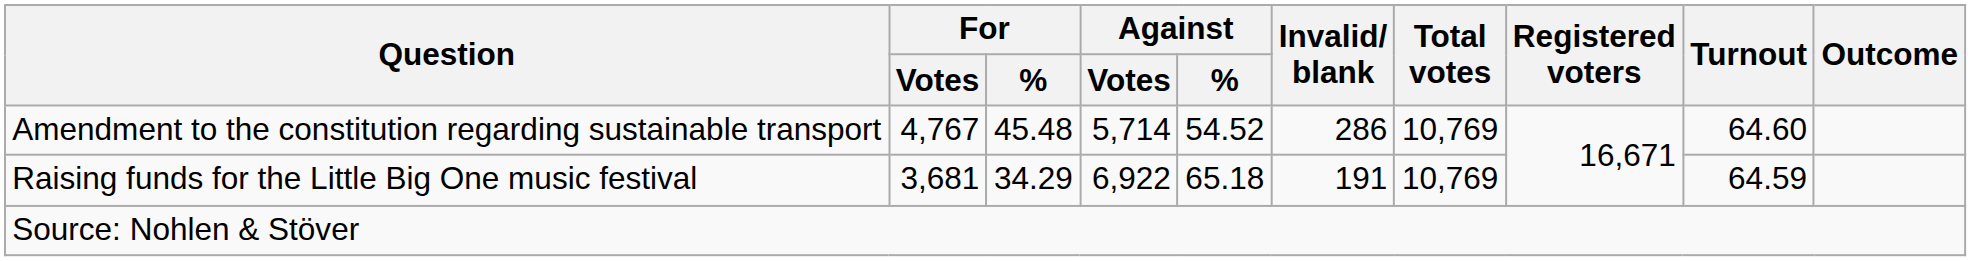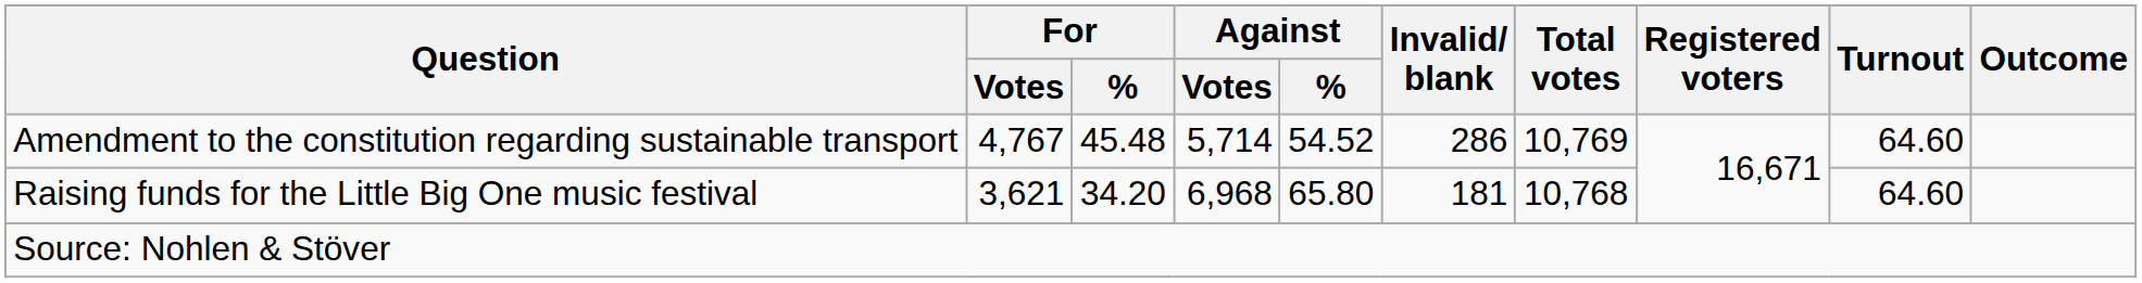Raising funds for the Little Big One music festival | For / Votes: 3,681 -> 3,621
Raising funds for the Little Big One music festival | For / %: 34.29 -> 34.20
Raising funds for the Little Big One music festival | Against / Votes: 6,922 -> 6,968
Raising funds for the Little Big One music festival | Against / %: 65.18 -> 65.80
Raising funds for the Little Big One music festival | Invalid/ blank: 191 -> 181
Raising funds for the Little Big One music festival | Total votes: 10,769 -> 10,768
Raising funds for the Little Big One music festival | Turnout: 64.59 -> 64.60
